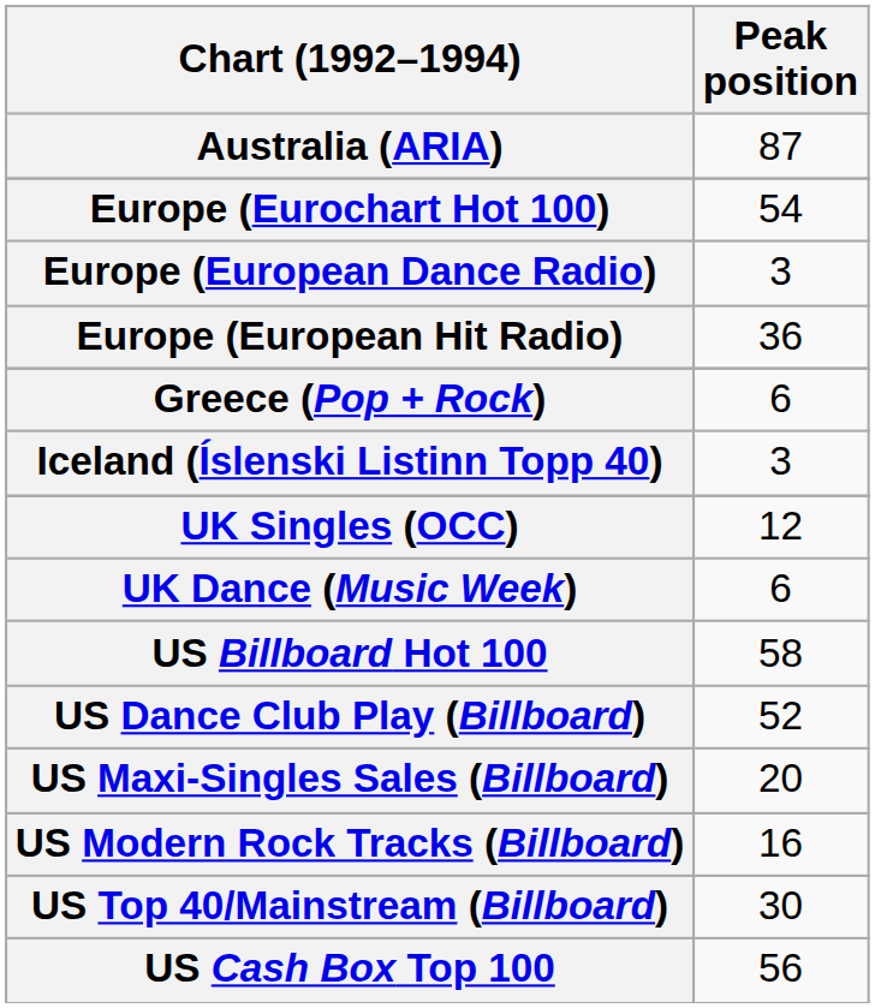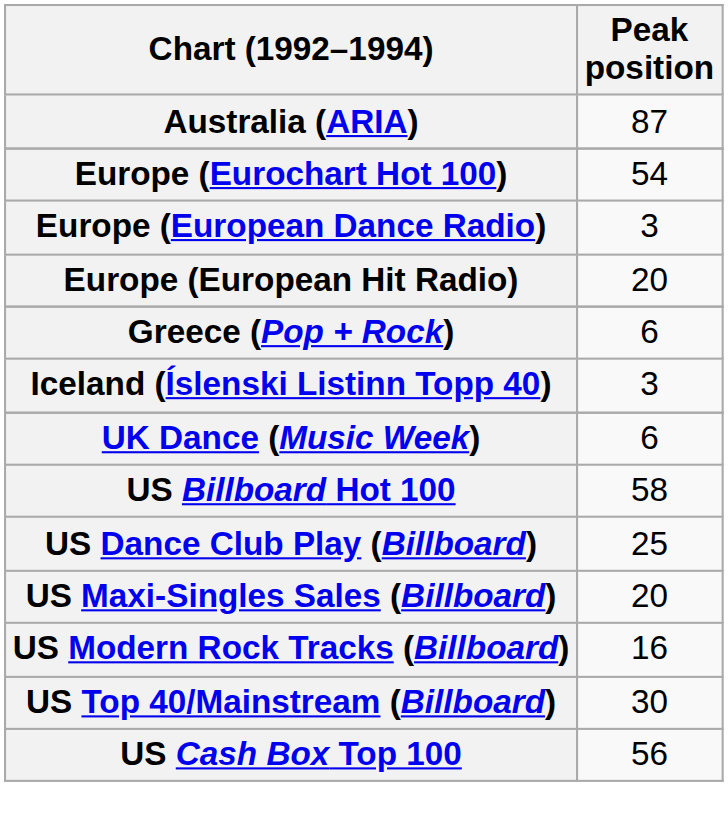Europe (European Hit Radio) | Peak position: 36 -> 20
- row: UK Singles (OCC) | 12
US Dance Club Play (Billboard) | Peak position: 52 -> 25
